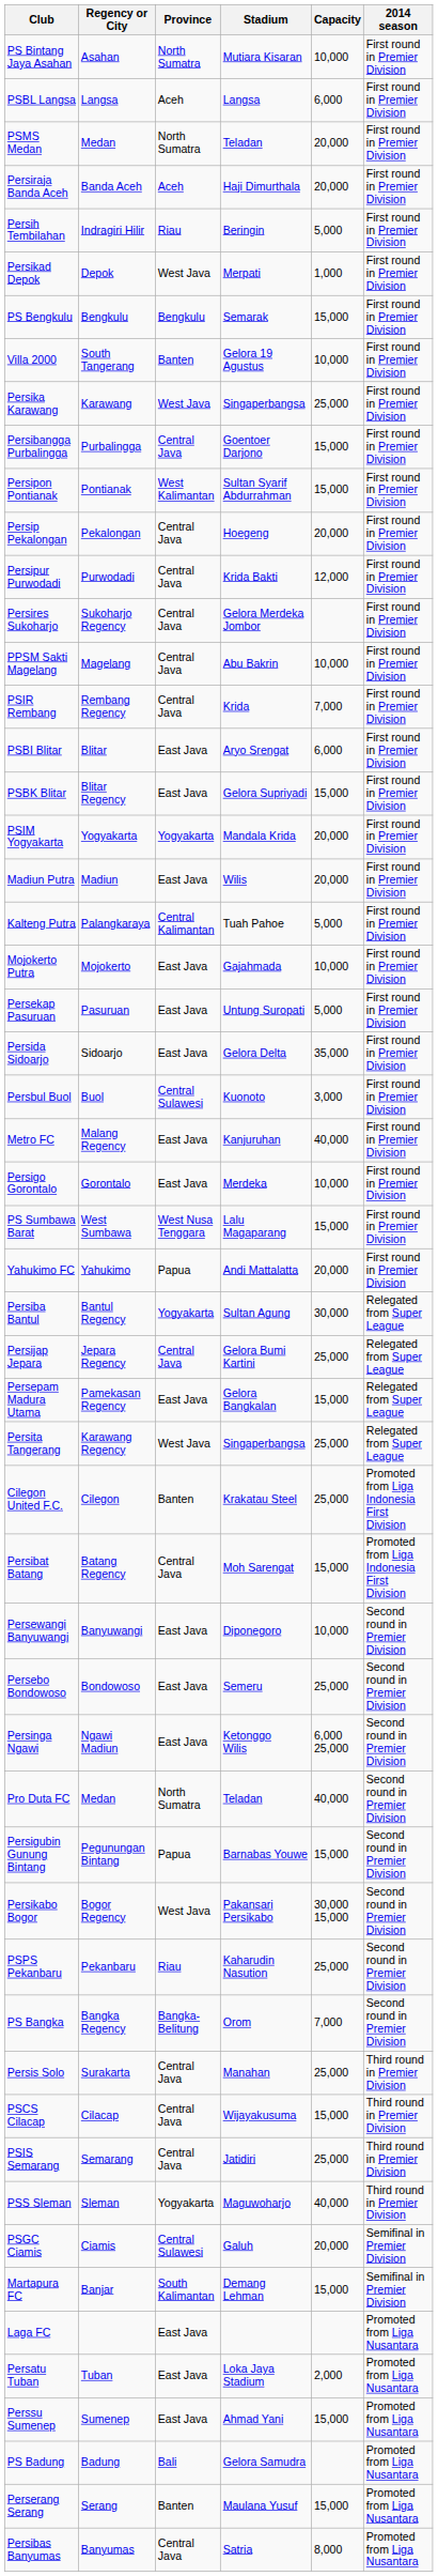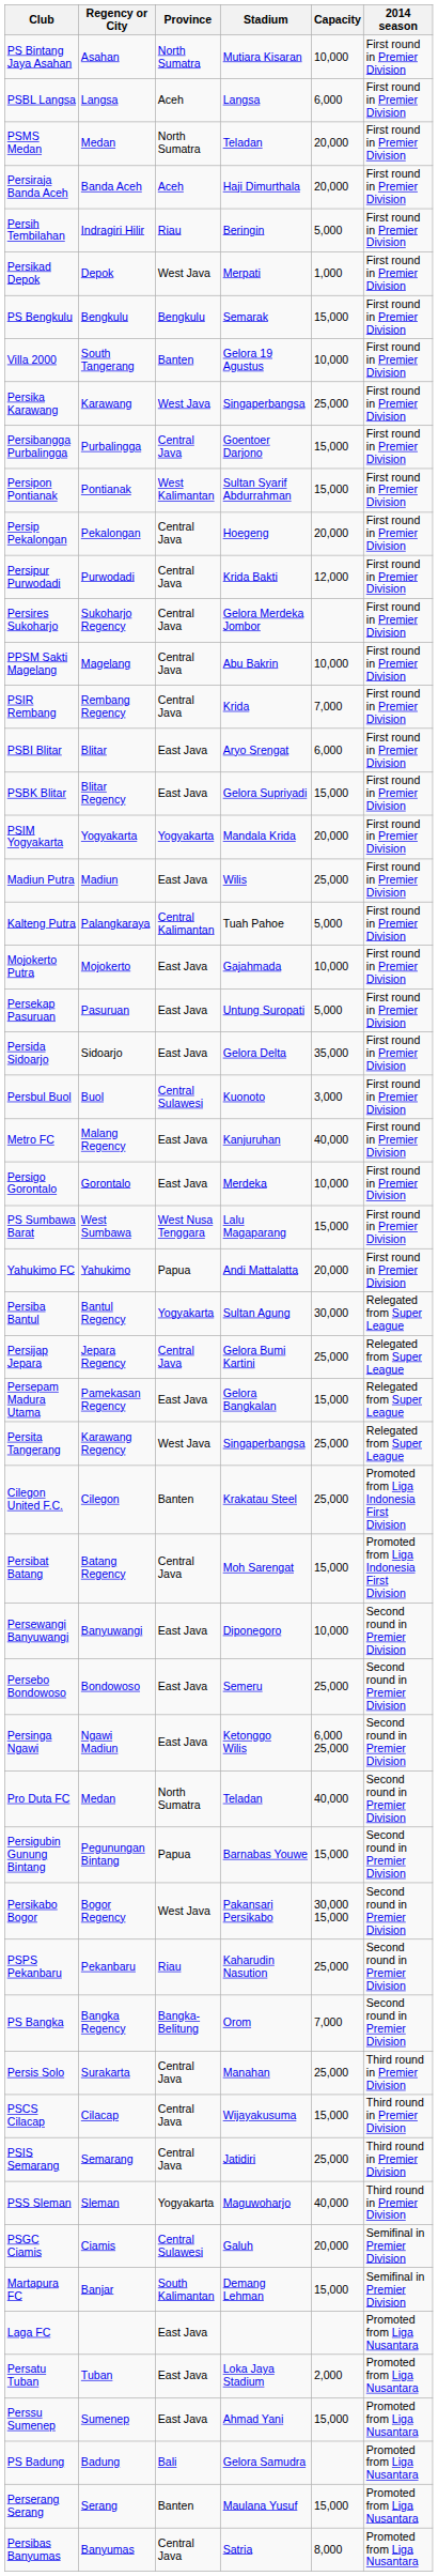Madiun Putra | Capacity: 20,000 -> 25,000
